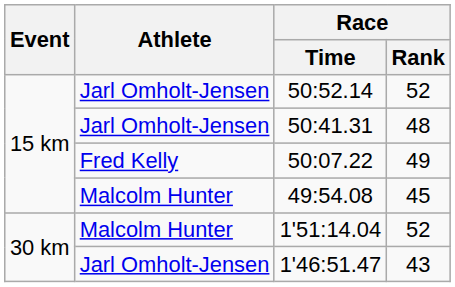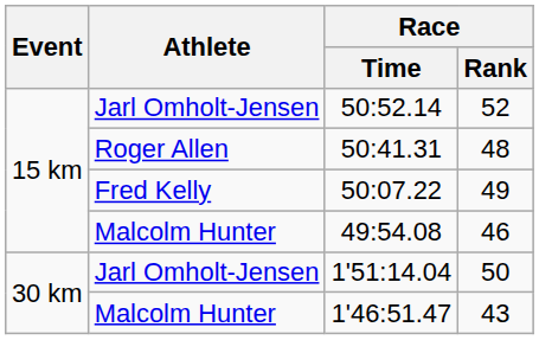50:41.31 | Athlete: Jarl Omholt-Jensen -> Roger Allen
49:54.08 | Race / Rank: 45 -> 46
1'51:14.04 | Athlete: Malcolm Hunter -> Jarl Omholt-Jensen
1'51:14.04 | Race / Rank: 52 -> 50
1'46:51.47 | Athlete: Jarl Omholt-Jensen -> Malcolm Hunter
